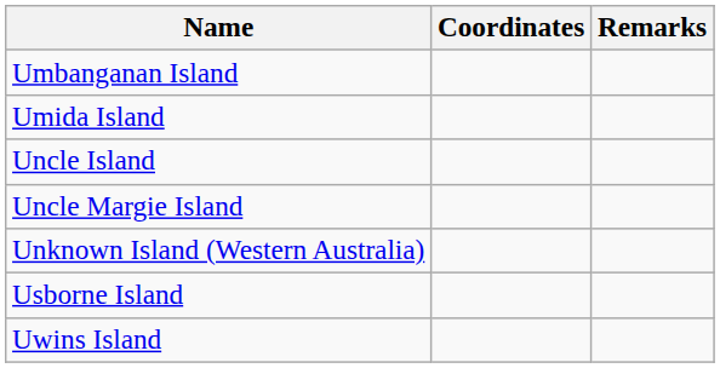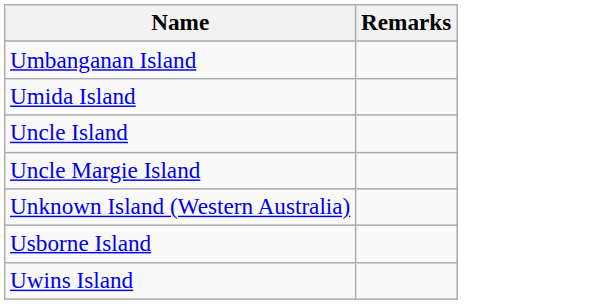- column: Coordinates
